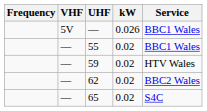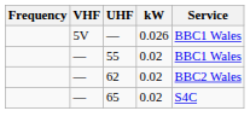- row: — | 59 | 0.02 | HTV Wales
